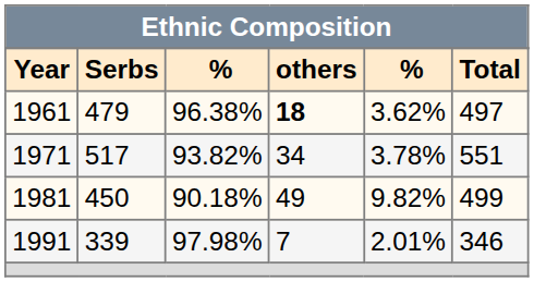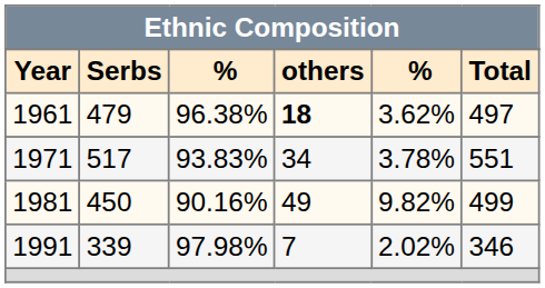1971 | column 3: 93.82% -> 93.83%
1981 | column 3: 90.18% -> 90.16%
1991 | column 5: 2.01% -> 2.02%
